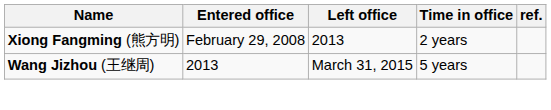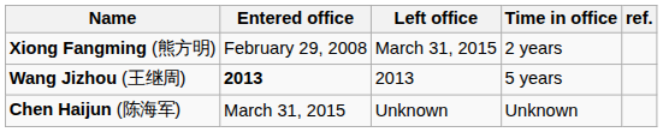Xiong Fangming (熊方明) | Left office: 2013 -> March 31, 2015
Wang Jizhou (王继周) | Entered office: normal -> bold
Wang Jizhou (王继周) | Left office: March 31, 2015 -> 2013
+ row: Chen Haijun (陈海军) | March 31, 2015 | Unknown | Unknown
